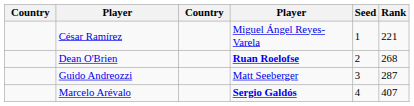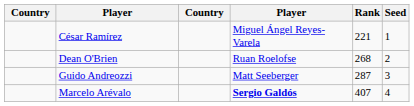columns swapped: Rank <-> Seed
Dean O'Brien | column 4: bold -> normal
